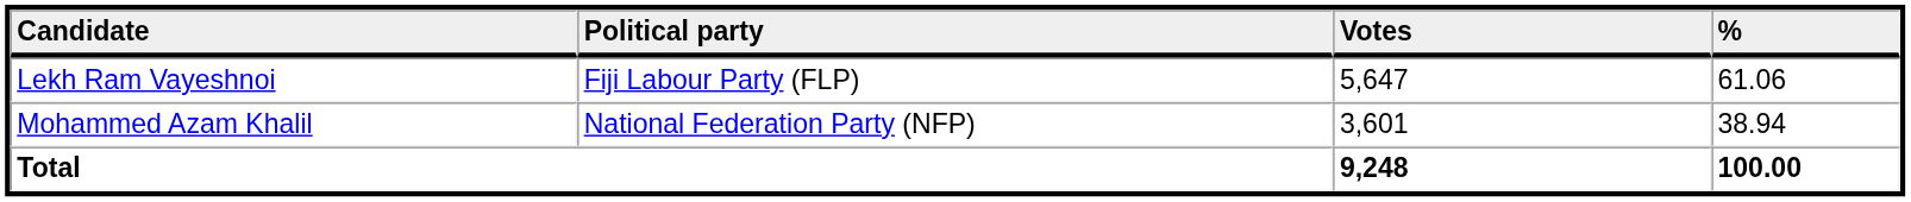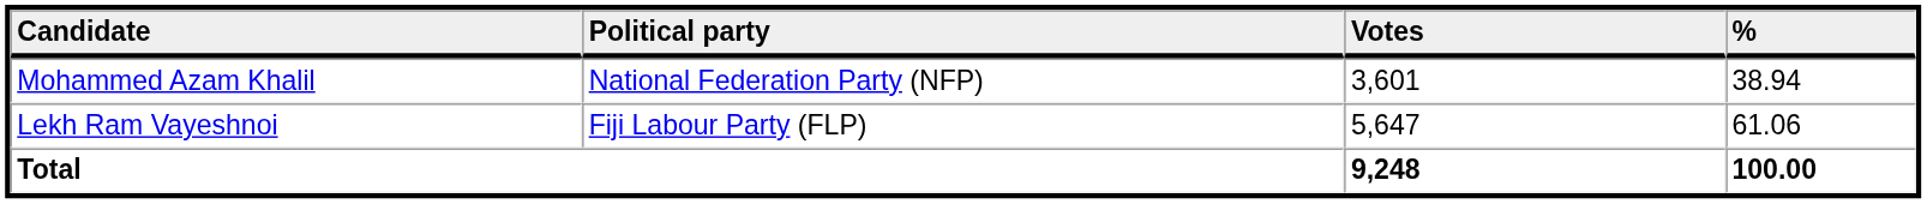rows swapped: Lekh Ram Vayeshnoi <-> Mohammed Azam Khalil
